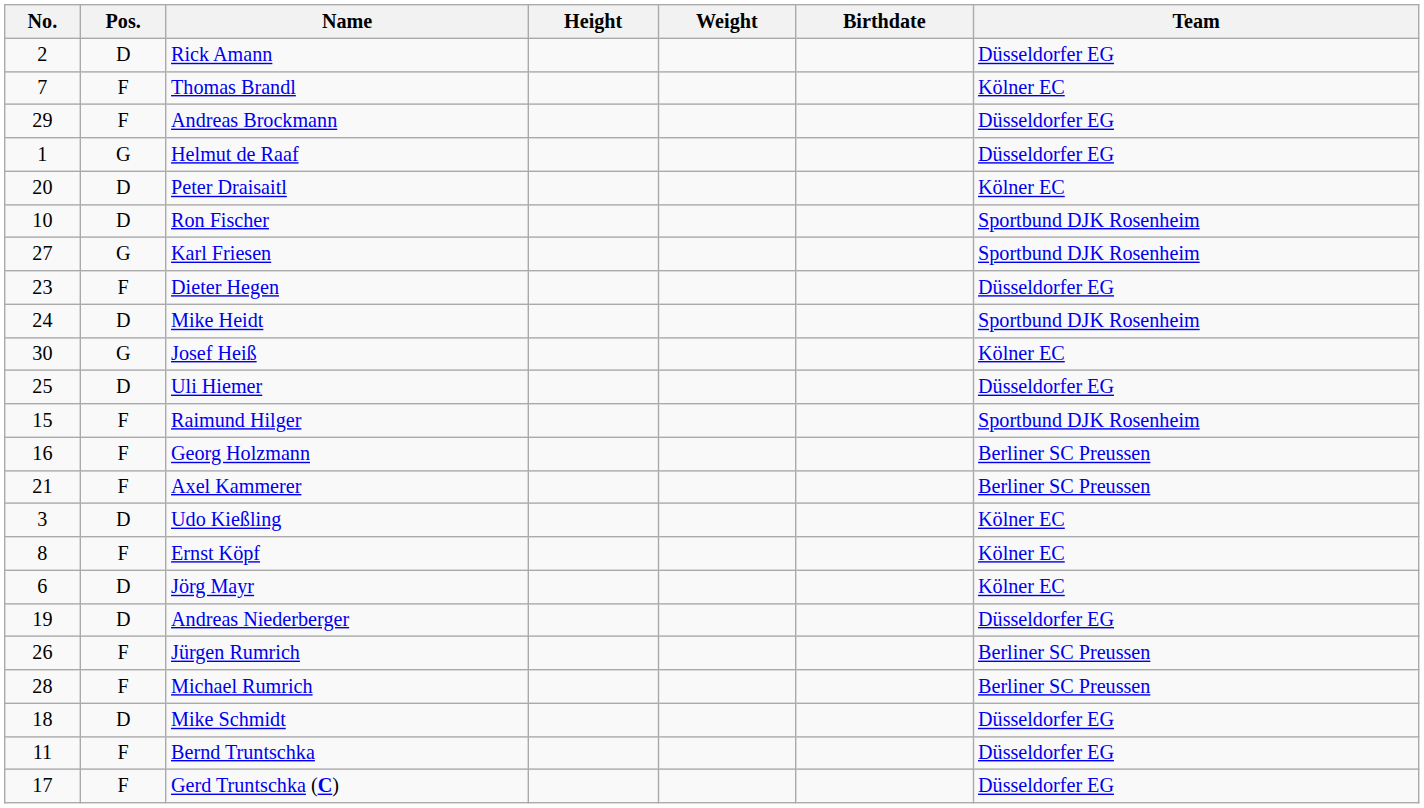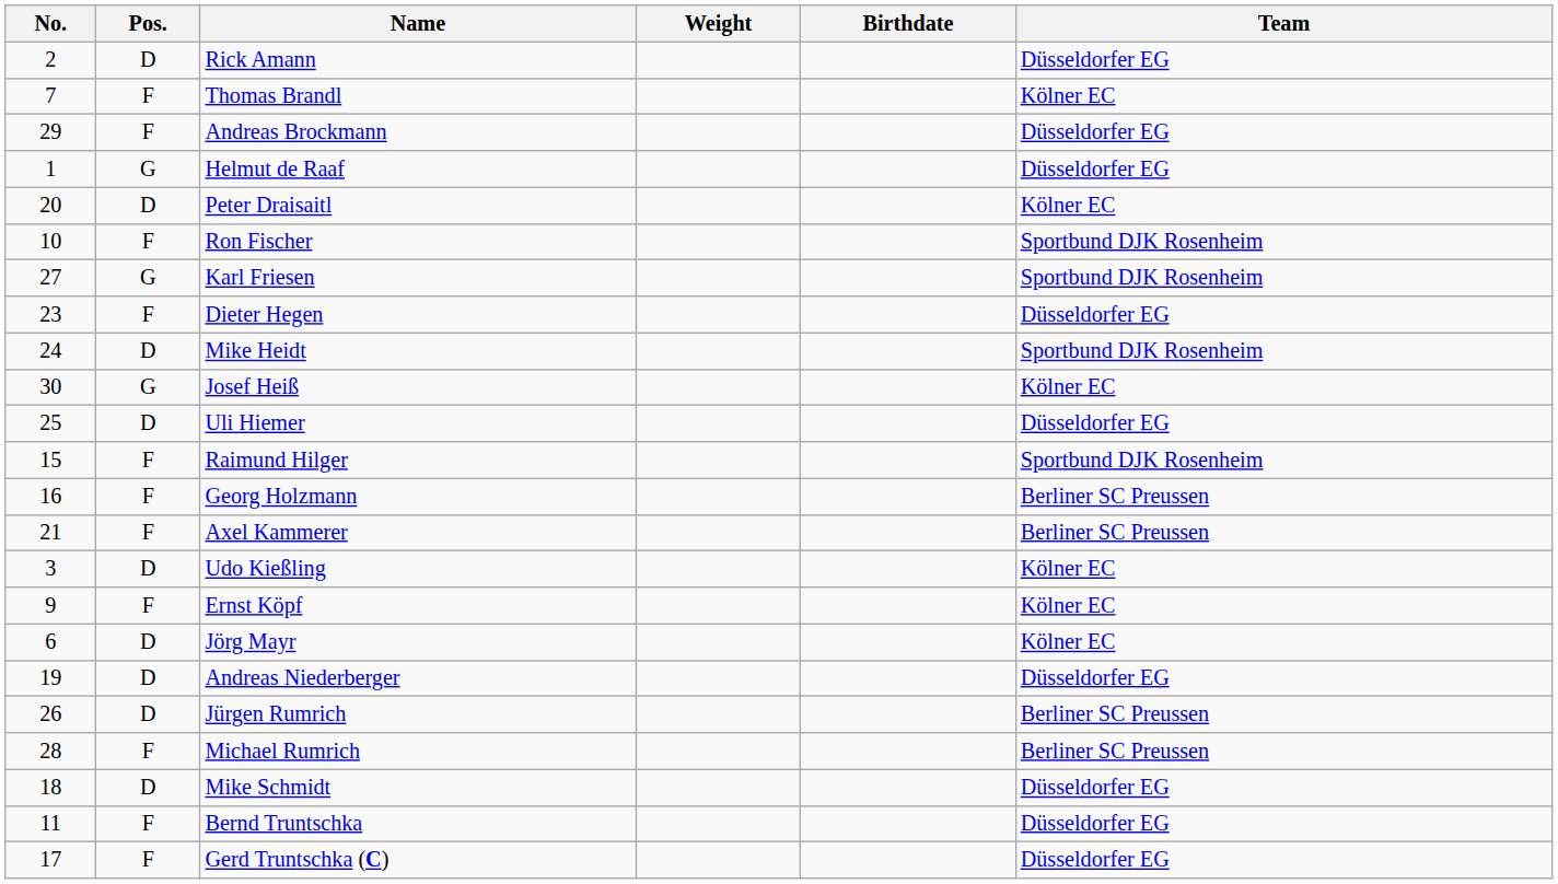- column: Height
Ron Fischer | Pos.: D -> F
Ernst Köpf | No.: 8 -> 9
Jürgen Rumrich | Pos.: F -> D
